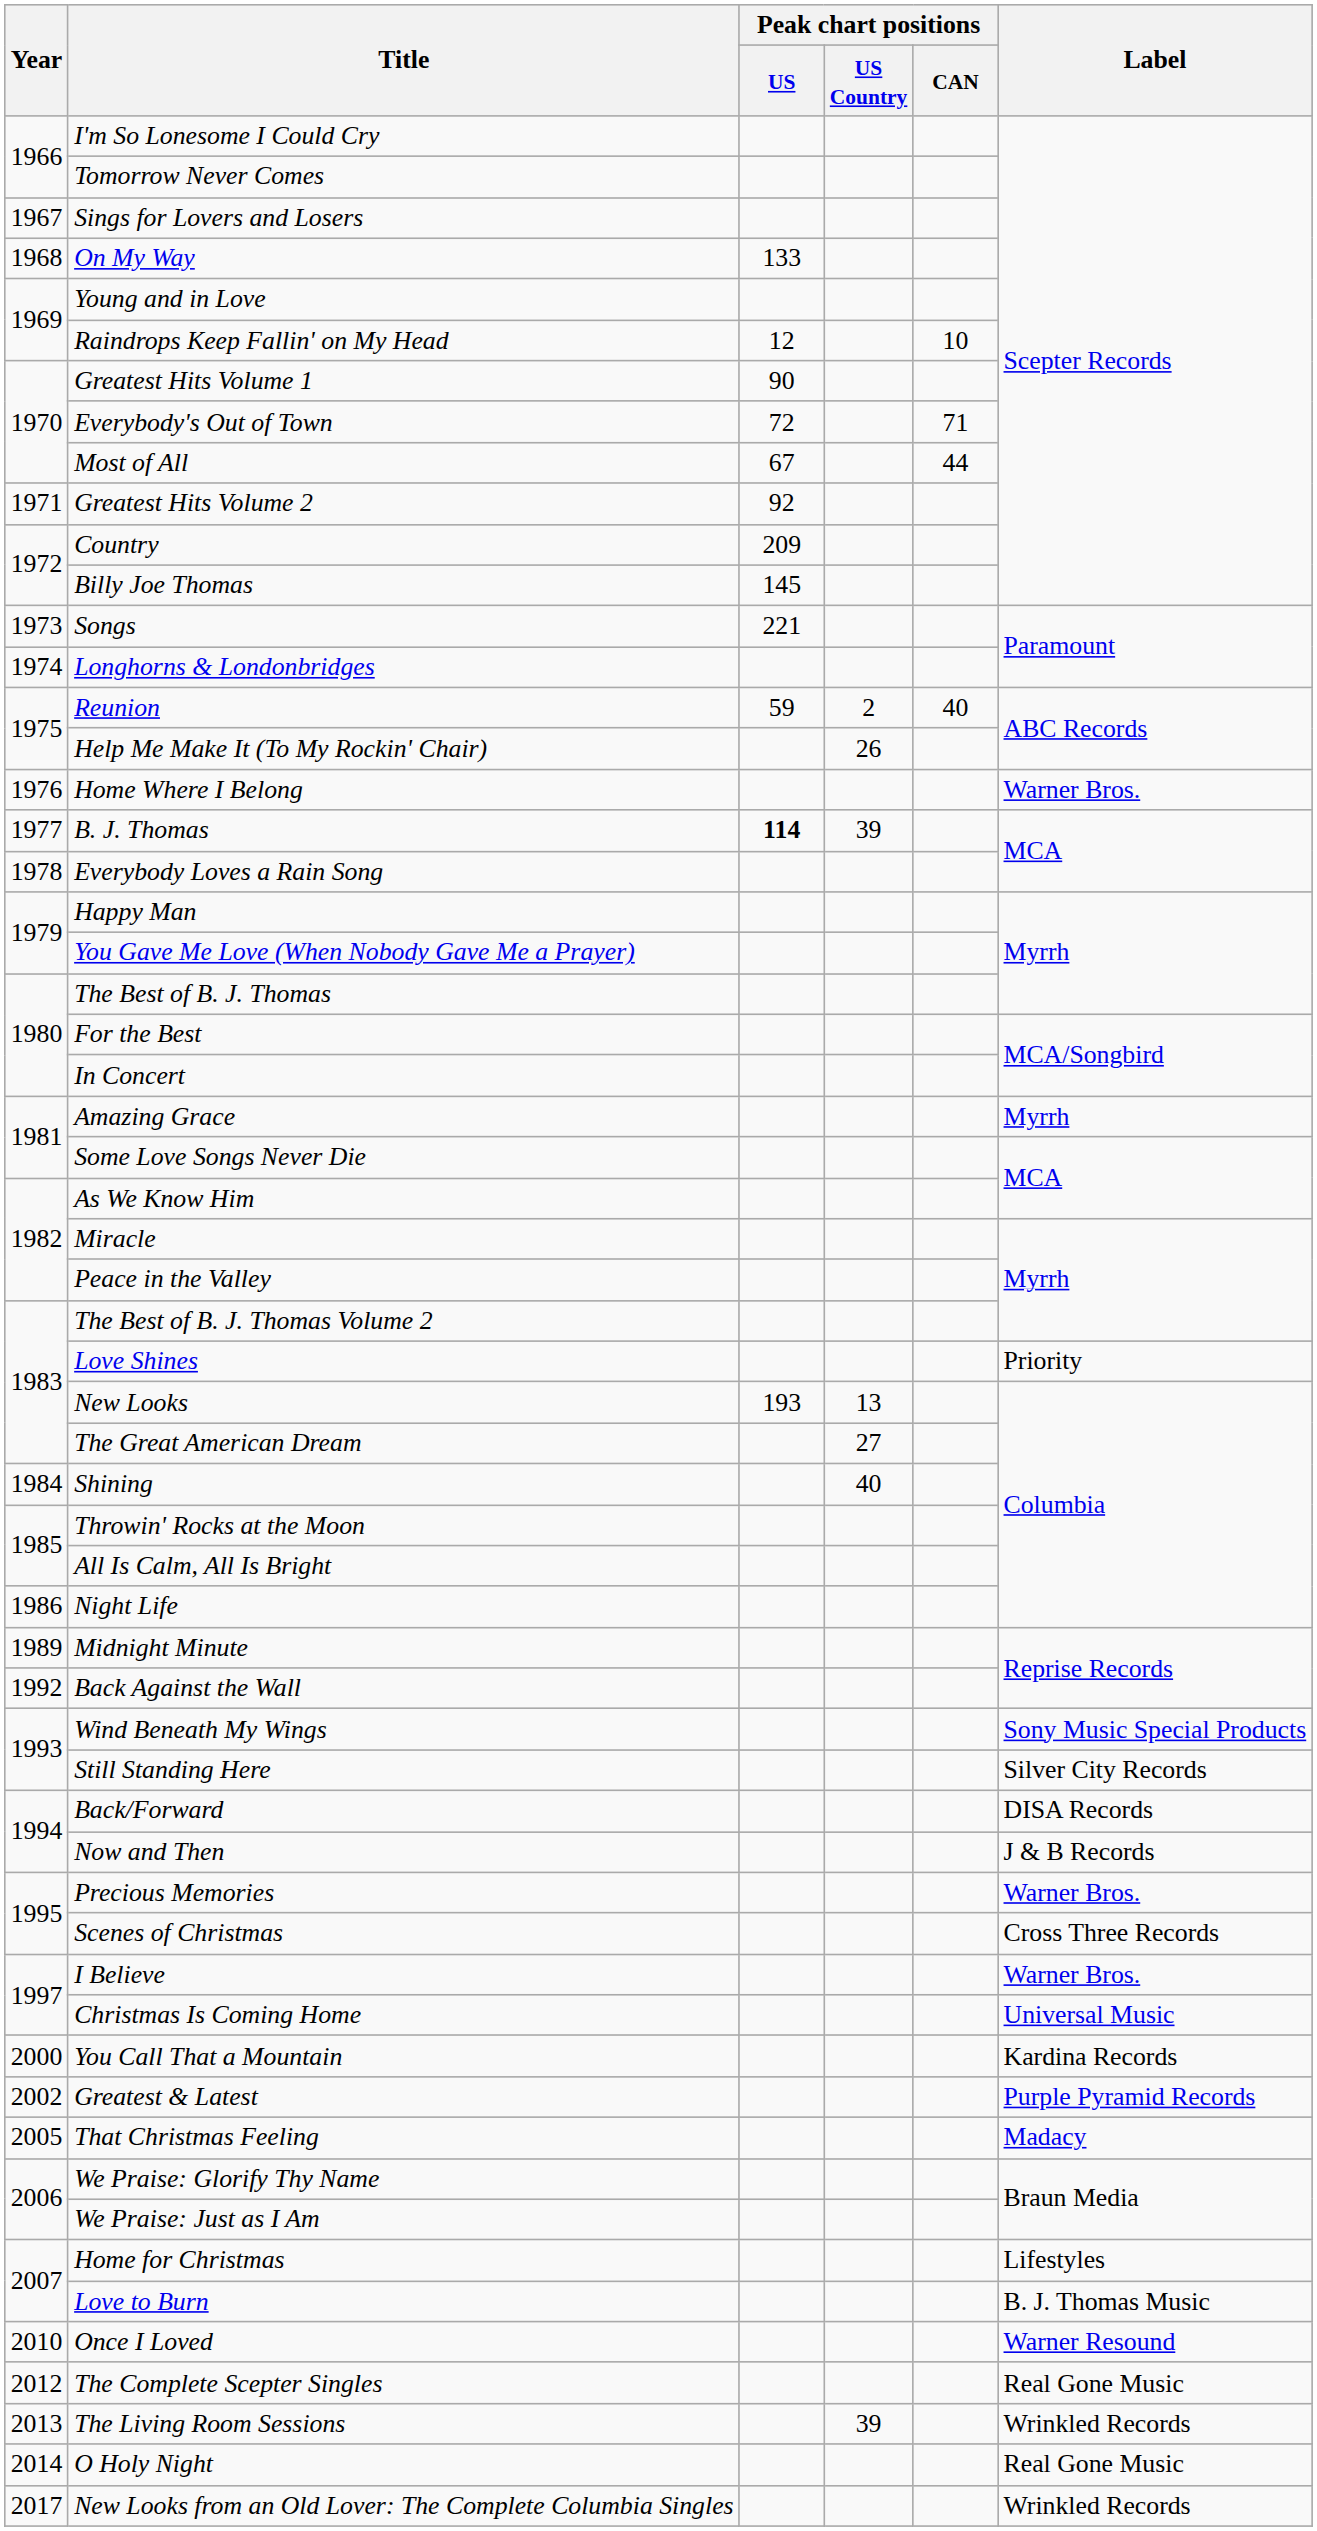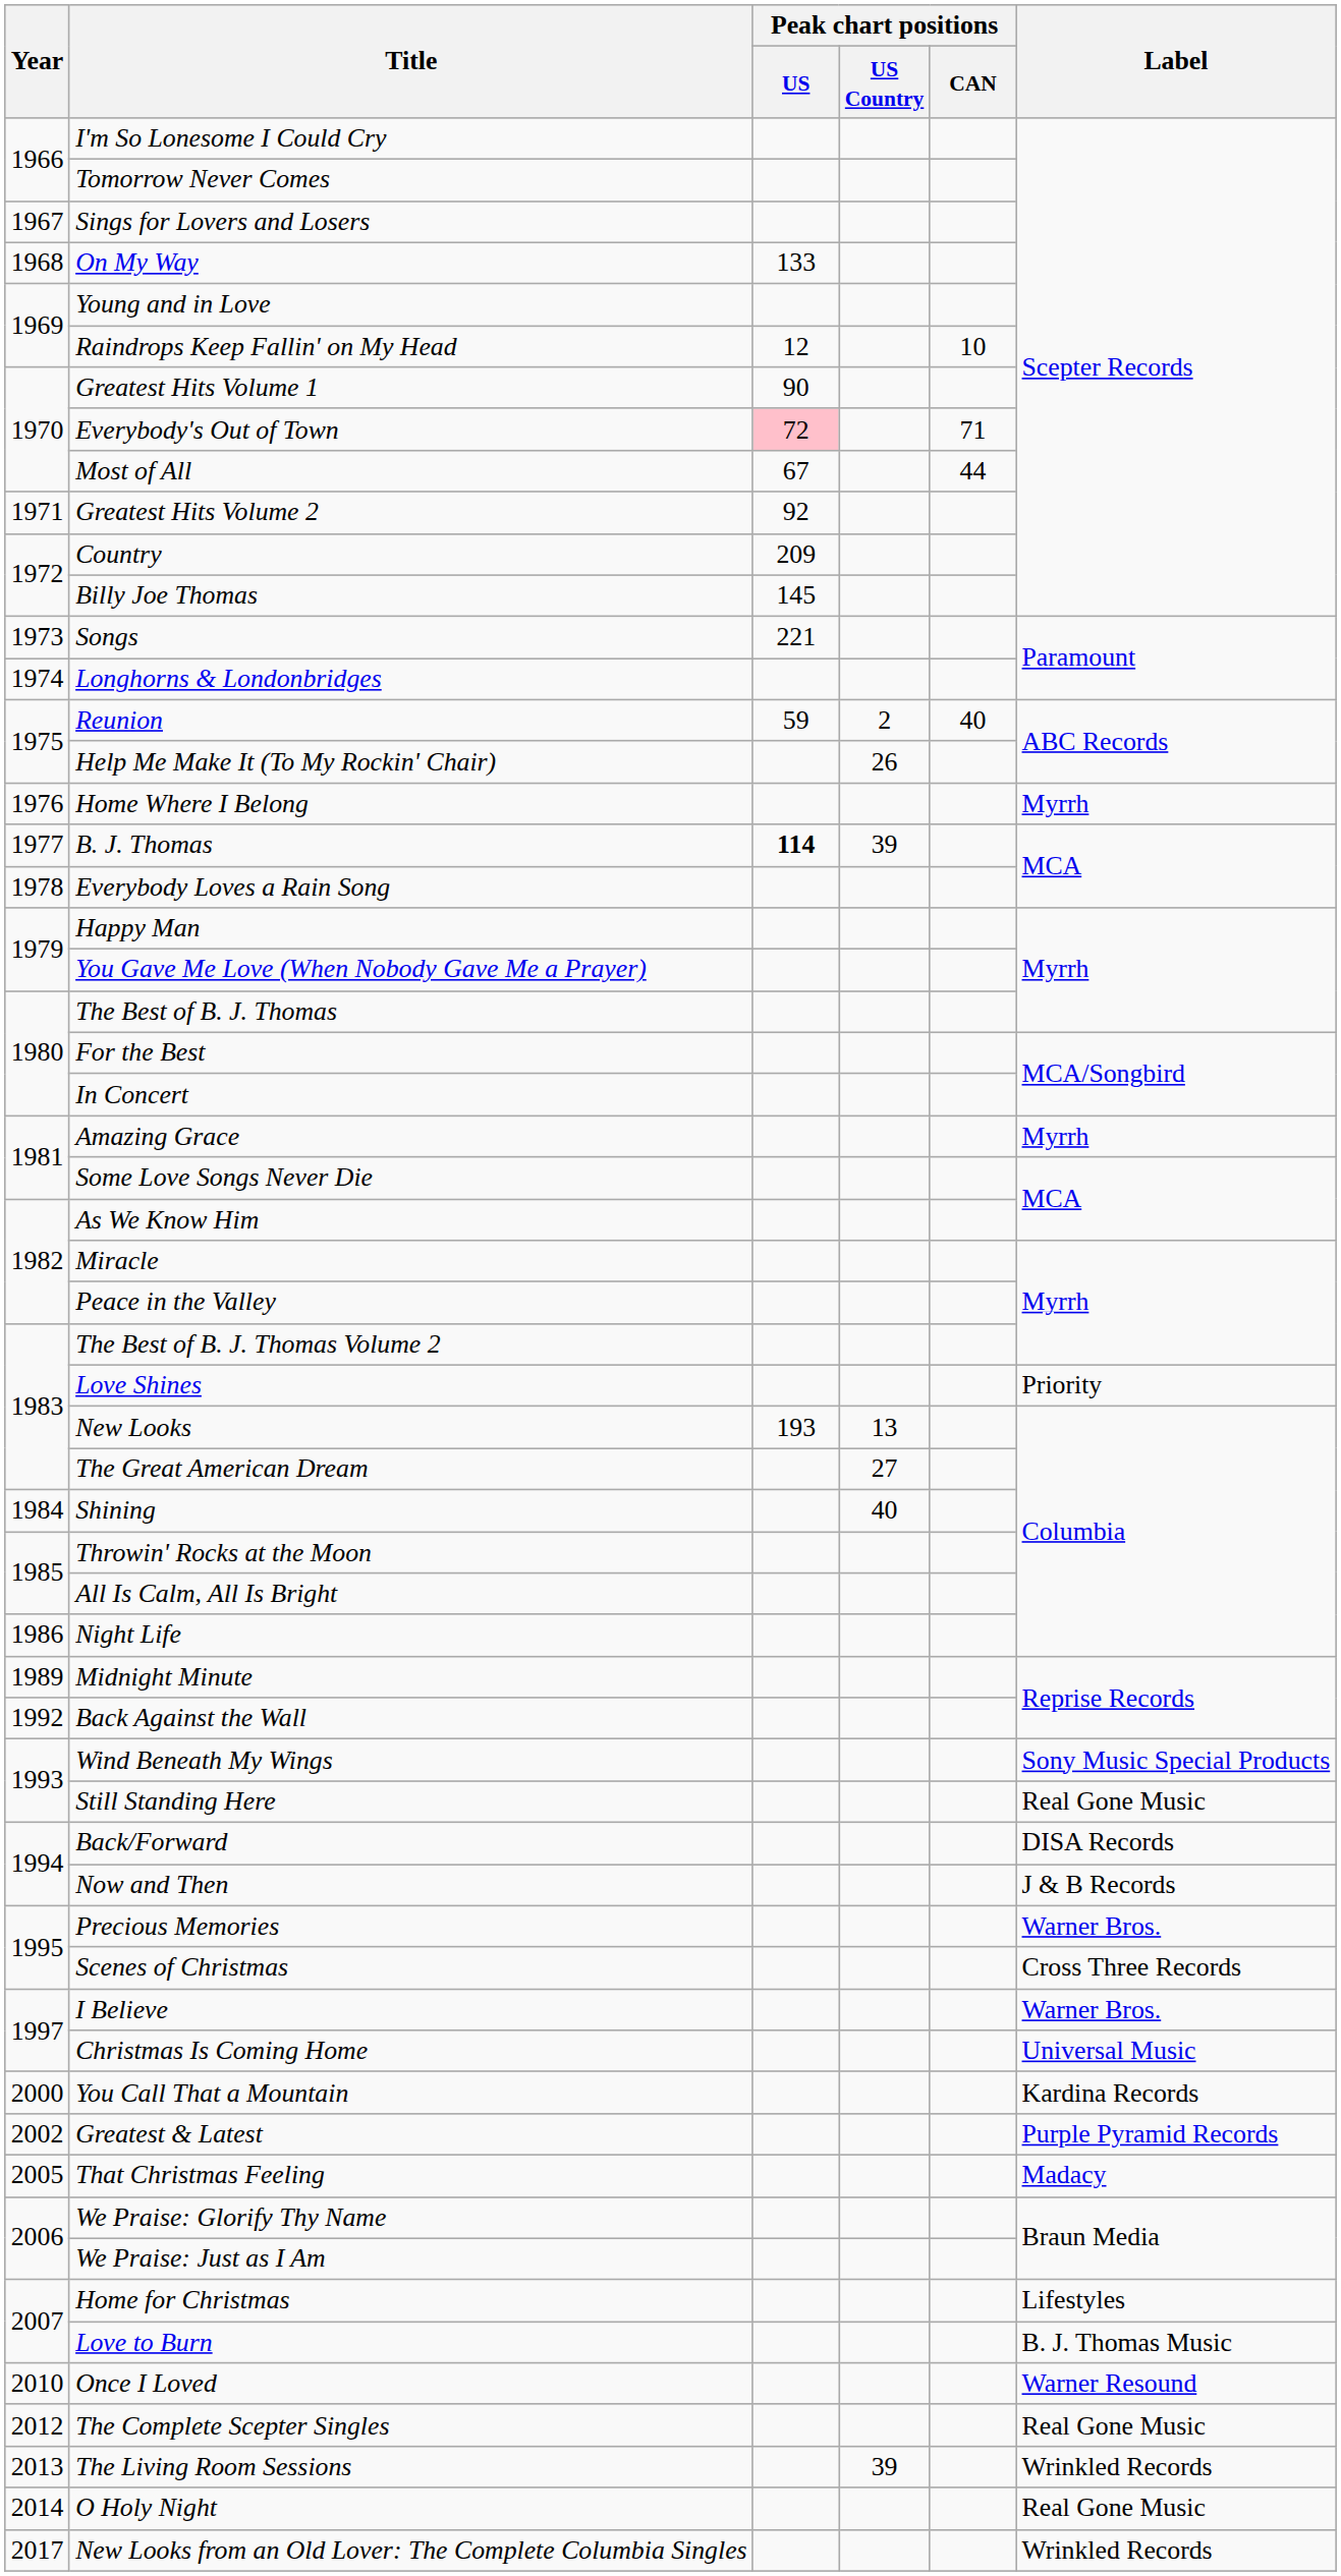Everybody's Out of Town | Peak chart positions / US: no background -> pink background
Home Where I Belong | Label: Warner Bros. -> Myrrh
Still Standing Here | Label: Silver City Records -> Real Gone Music
